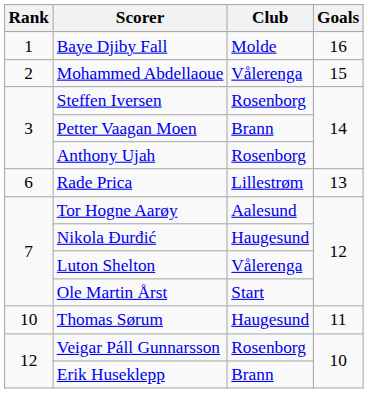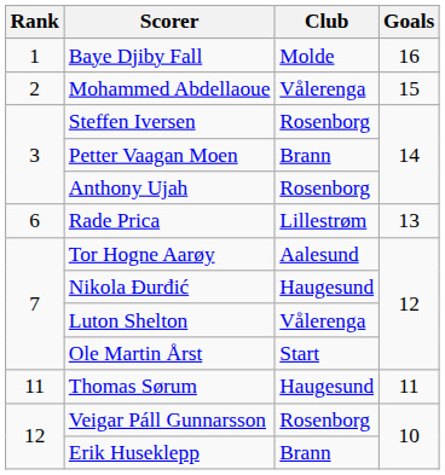Thomas Sørum | Rank: 10 -> 11
